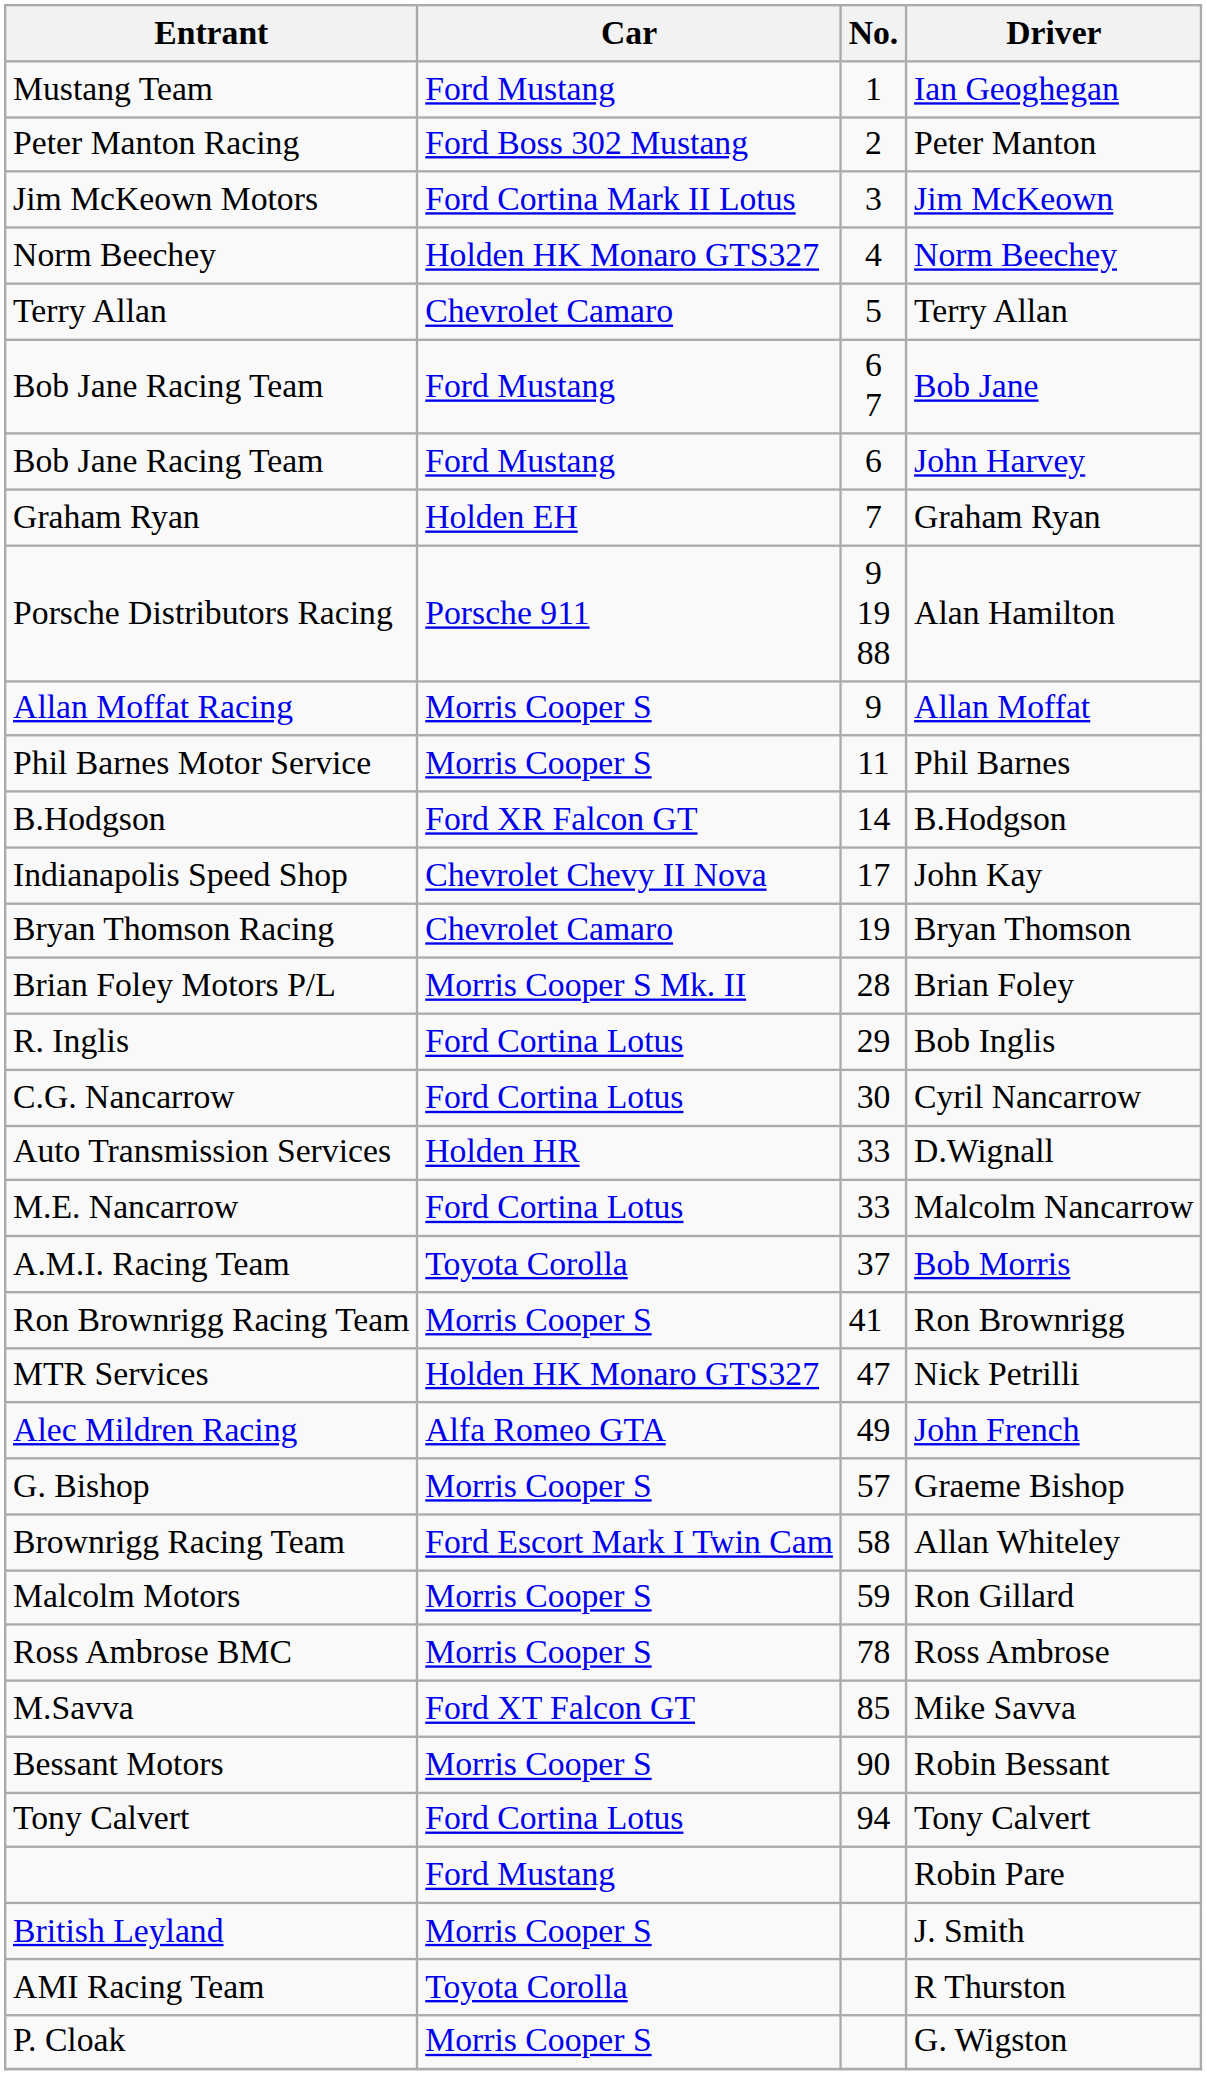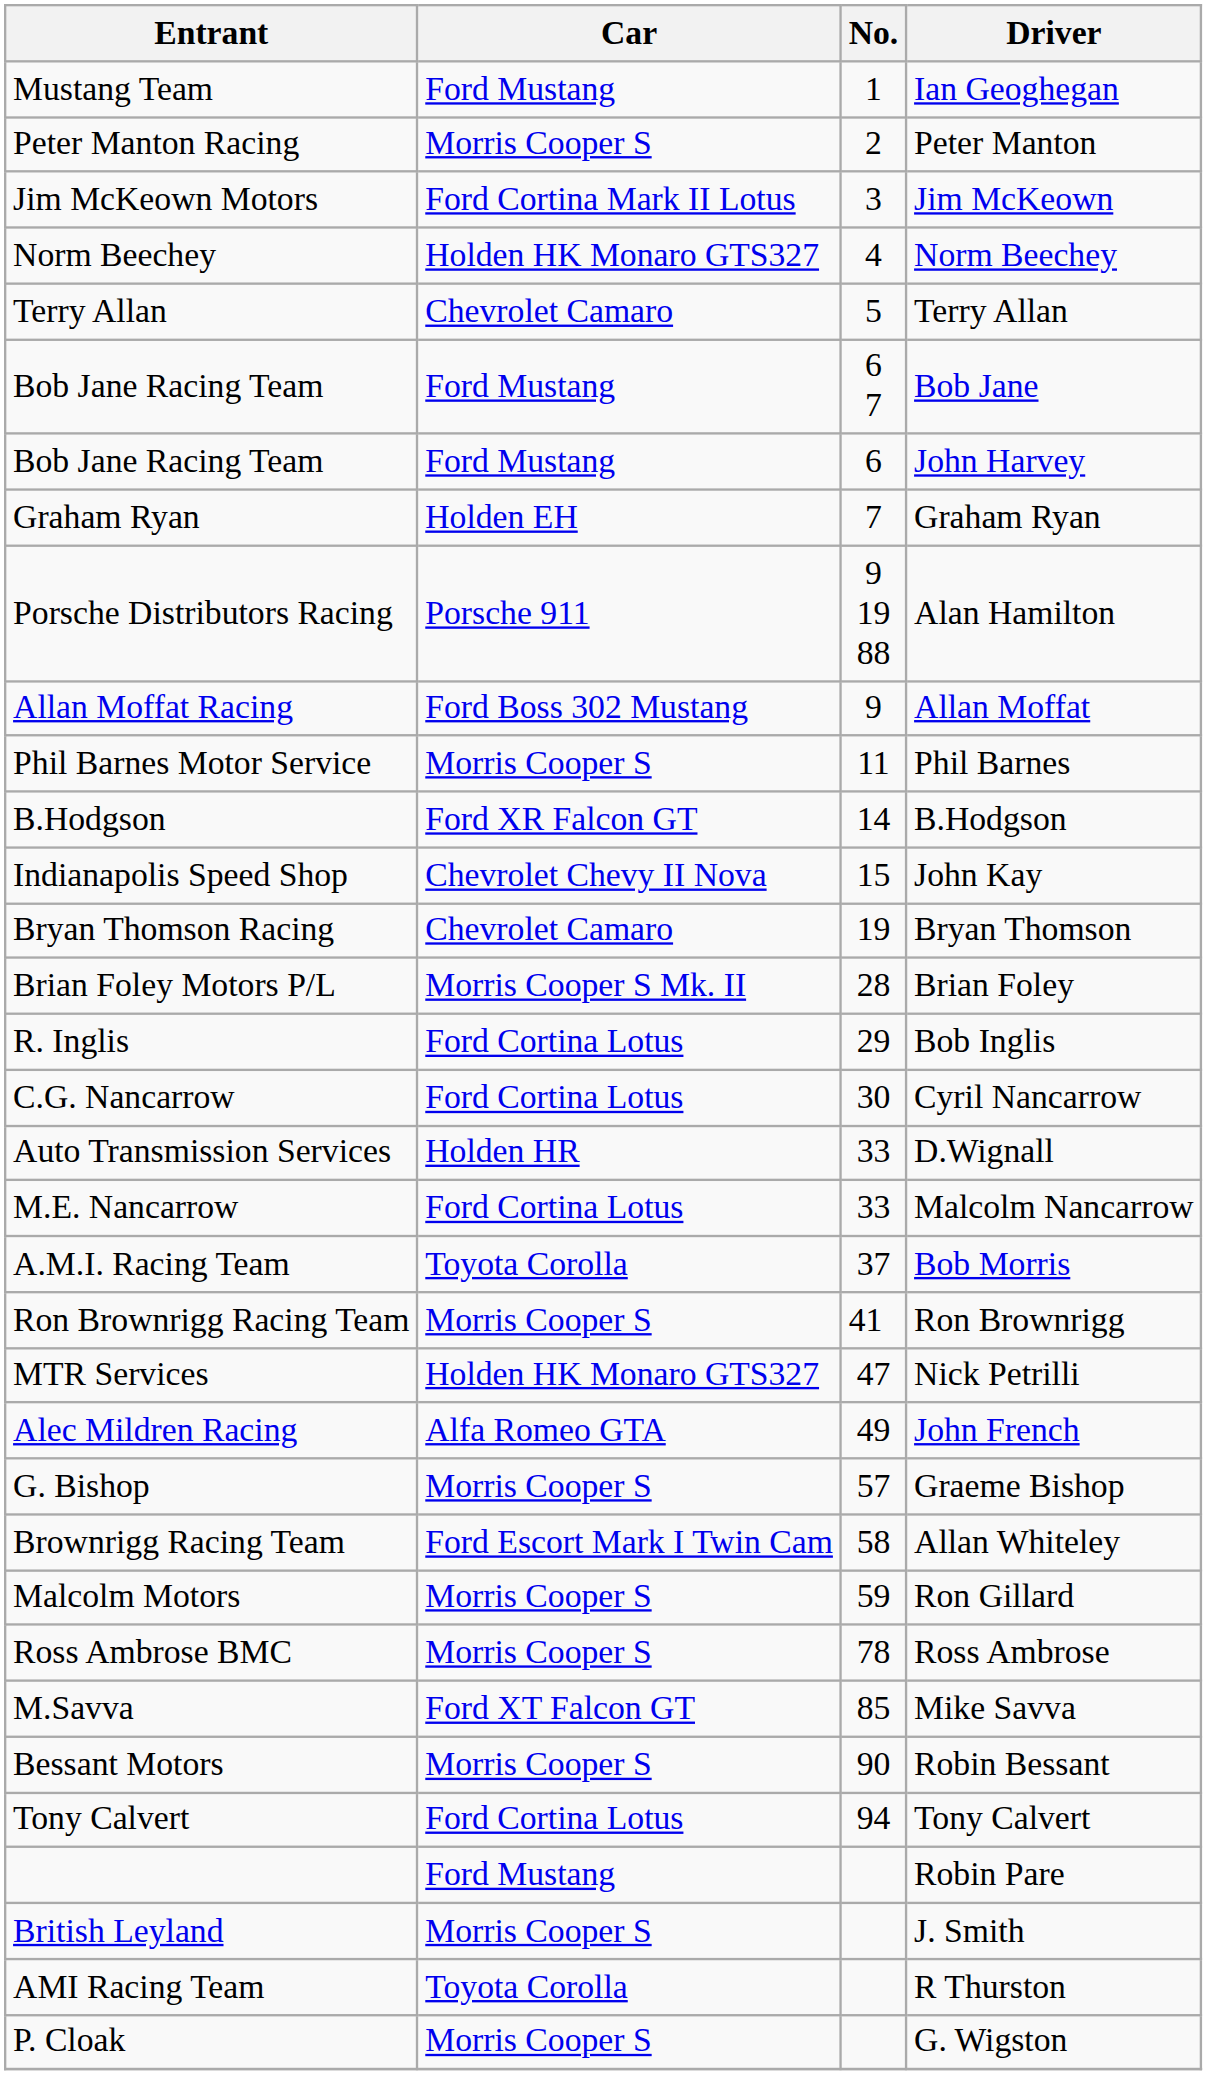Peter Manton | Car: Ford Boss 302 Mustang -> Morris Cooper S
Allan Moffat | Car: Morris Cooper S -> Ford Boss 302 Mustang
John Kay | No.: 17 -> 15
